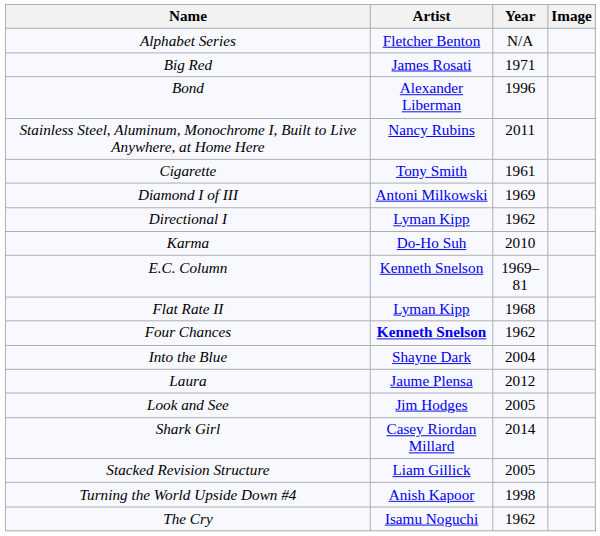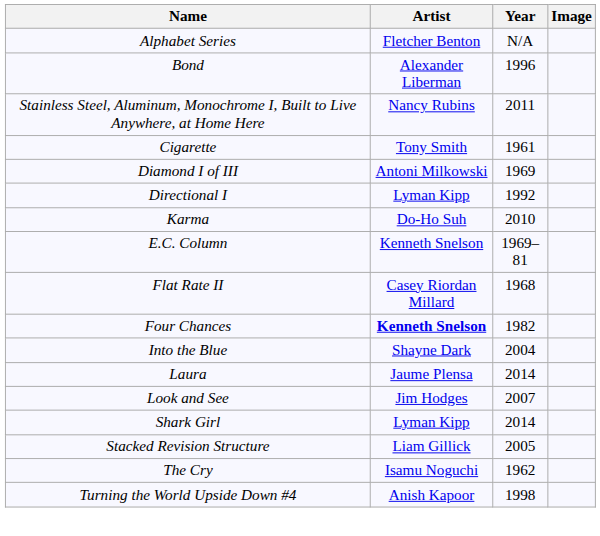- row: Big Red | James Rosati | 1971
Directional I | Year: 1962 -> 1992
Flat Rate II | Artist: Lyman Kipp -> Casey Riordan Millard
Four Chances | Year: 1962 -> 1982
Laura | Year: 2012 -> 2014
Look and See | Year: 2005 -> 2007
Shark Girl | Artist: Casey Riordan Millard -> Lyman Kipp
rows swapped: The Cry <-> Turning the World Upside Down #4
